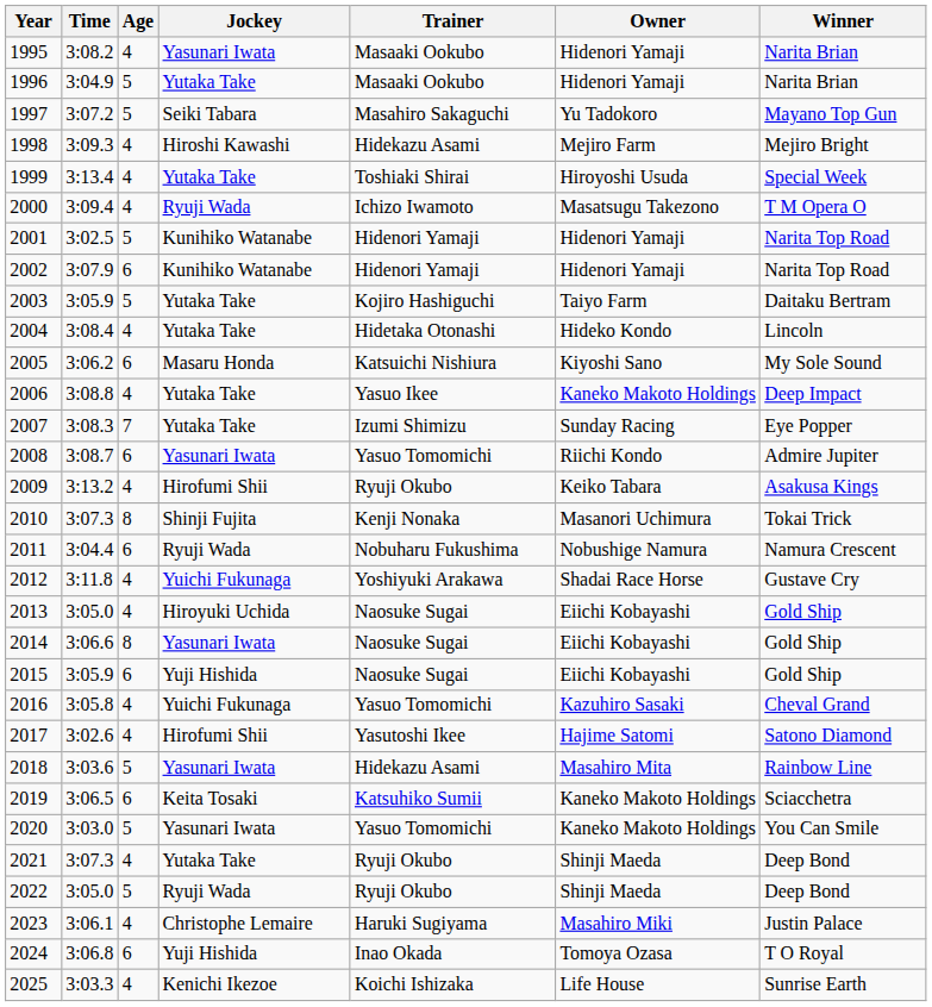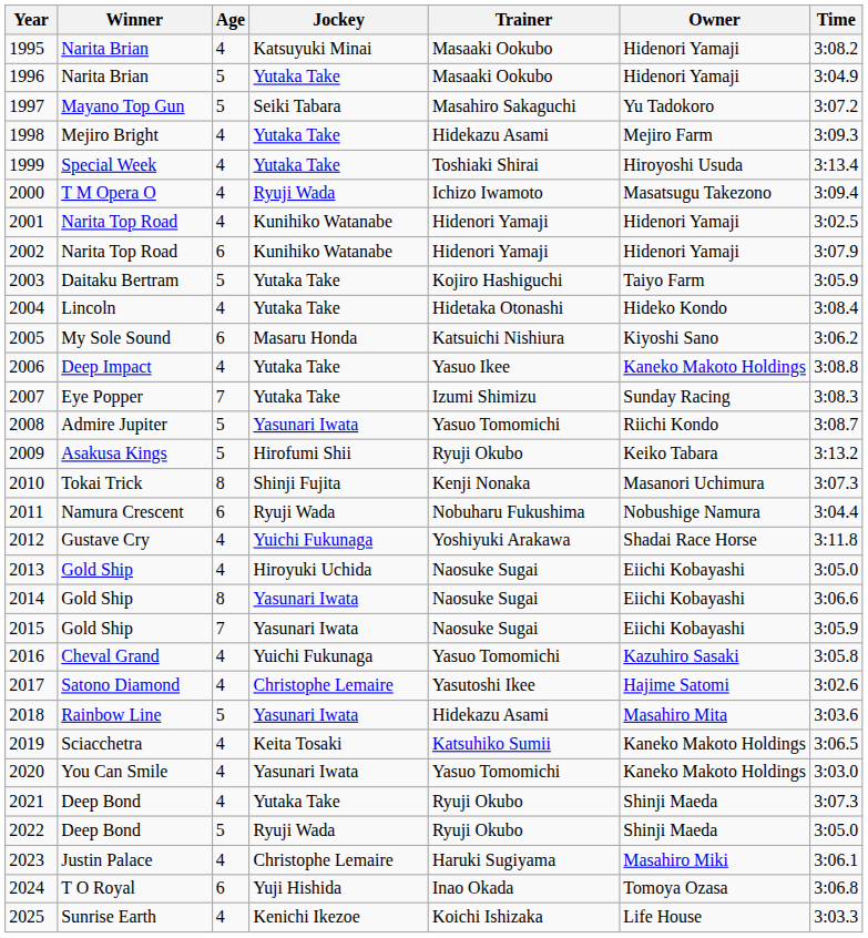columns swapped: Winner <-> Time
1995 | Jockey: Yasunari Iwata -> Katsuyuki Minai
1998 | Jockey: Hiroshi Kawashi -> Yutaka Take
2001 | Age: 5 -> 4
2008 | Age: 6 -> 5
2009 | Age: 4 -> 5
2015 | Age: 6 -> 7
2015 | Jockey: Yuji Hishida -> Yasunari Iwata
2017 | Jockey: Hirofumi Shii -> Christophe Lemaire
2019 | Age: 6 -> 4
2020 | Age: 5 -> 4
